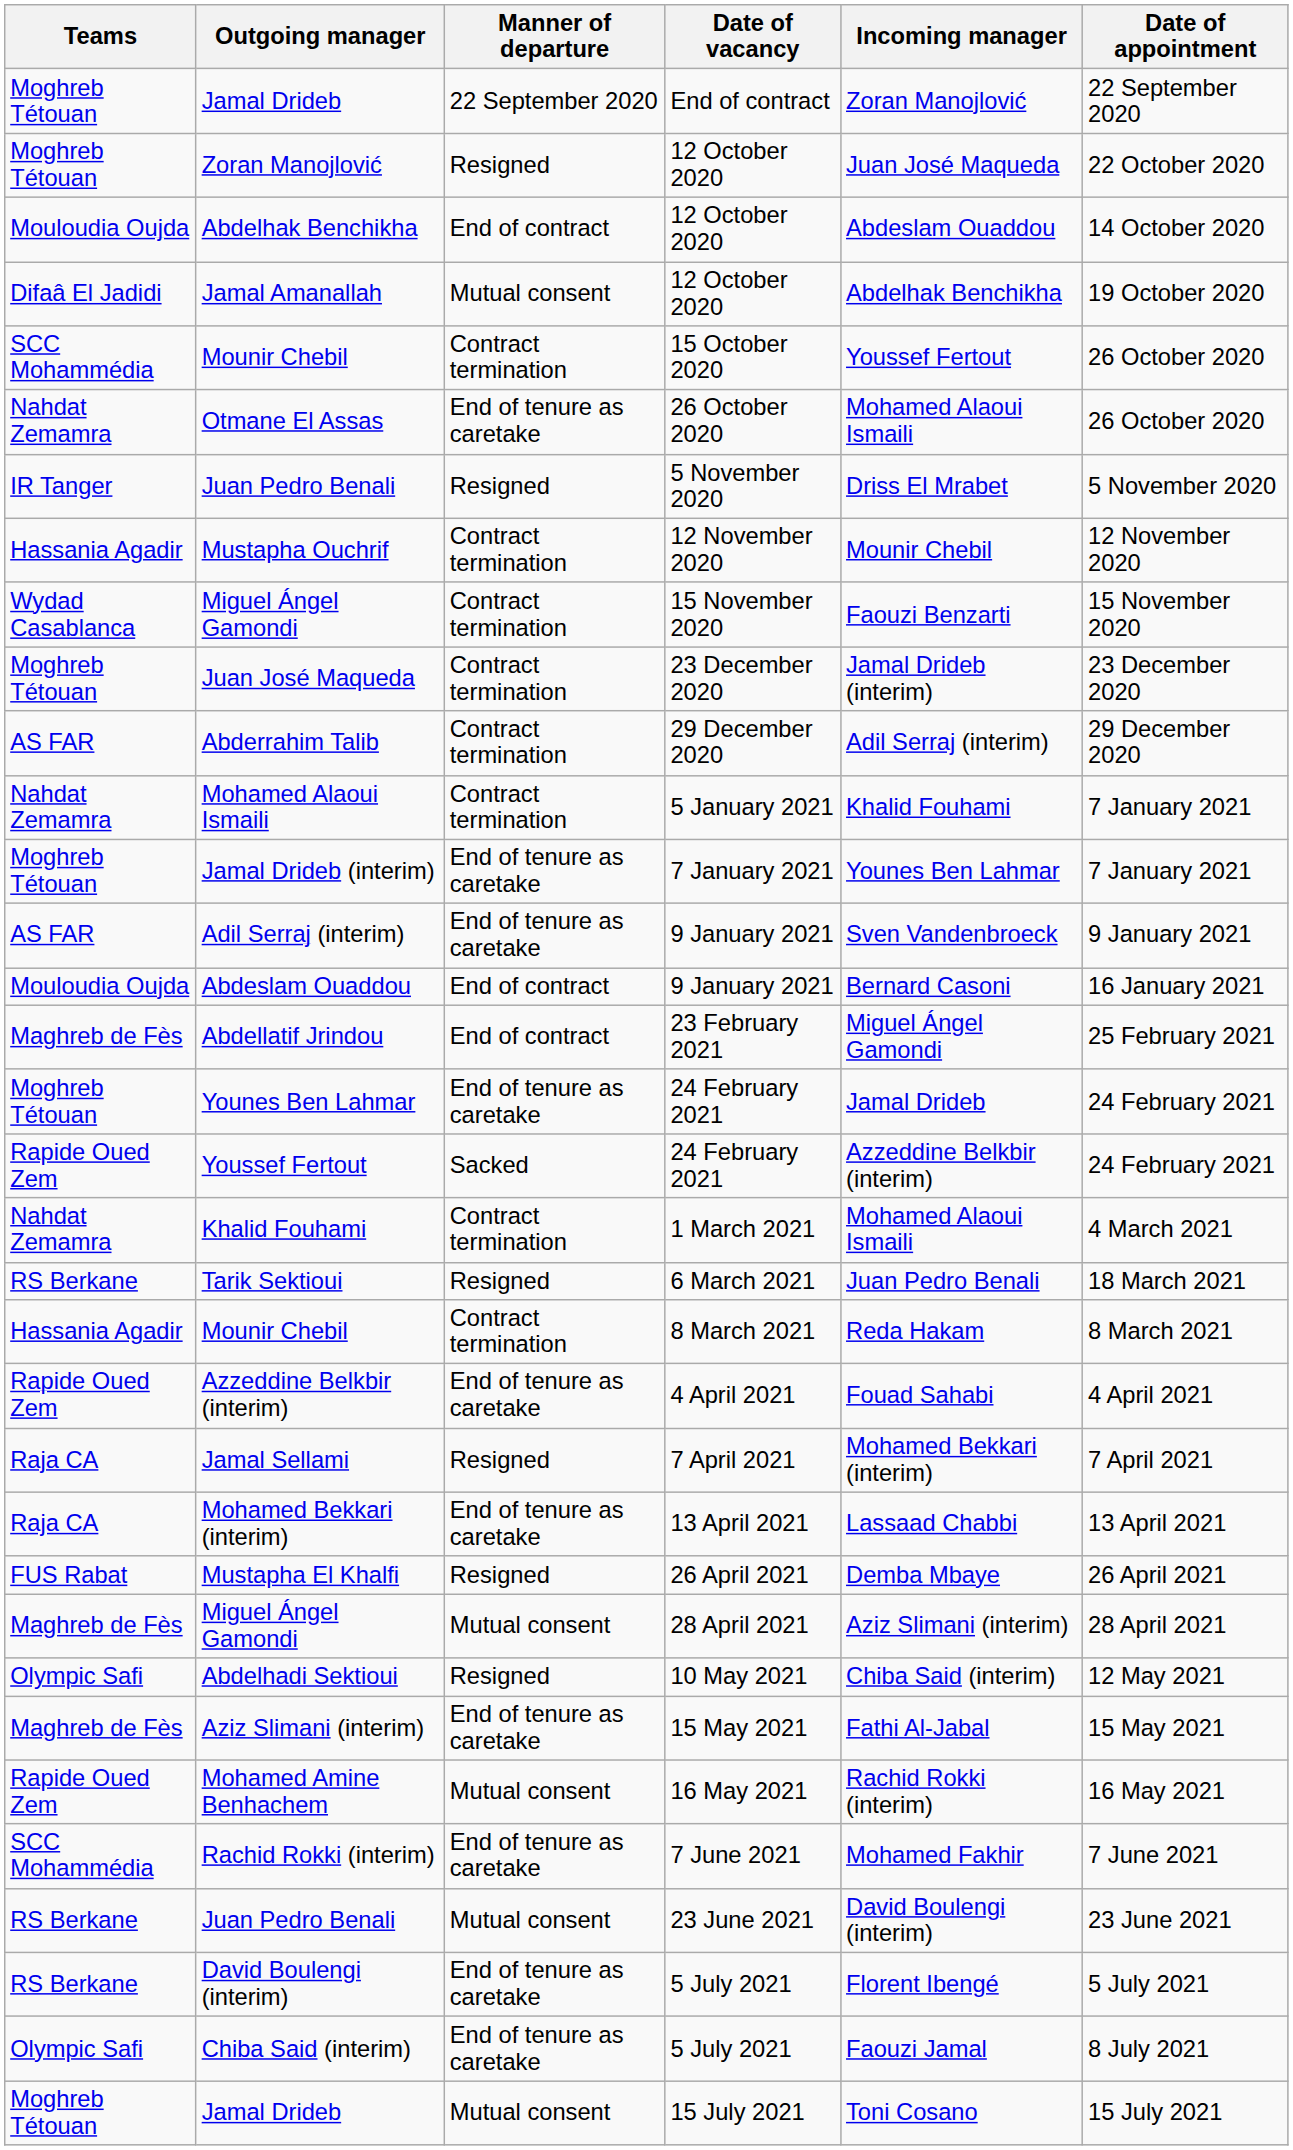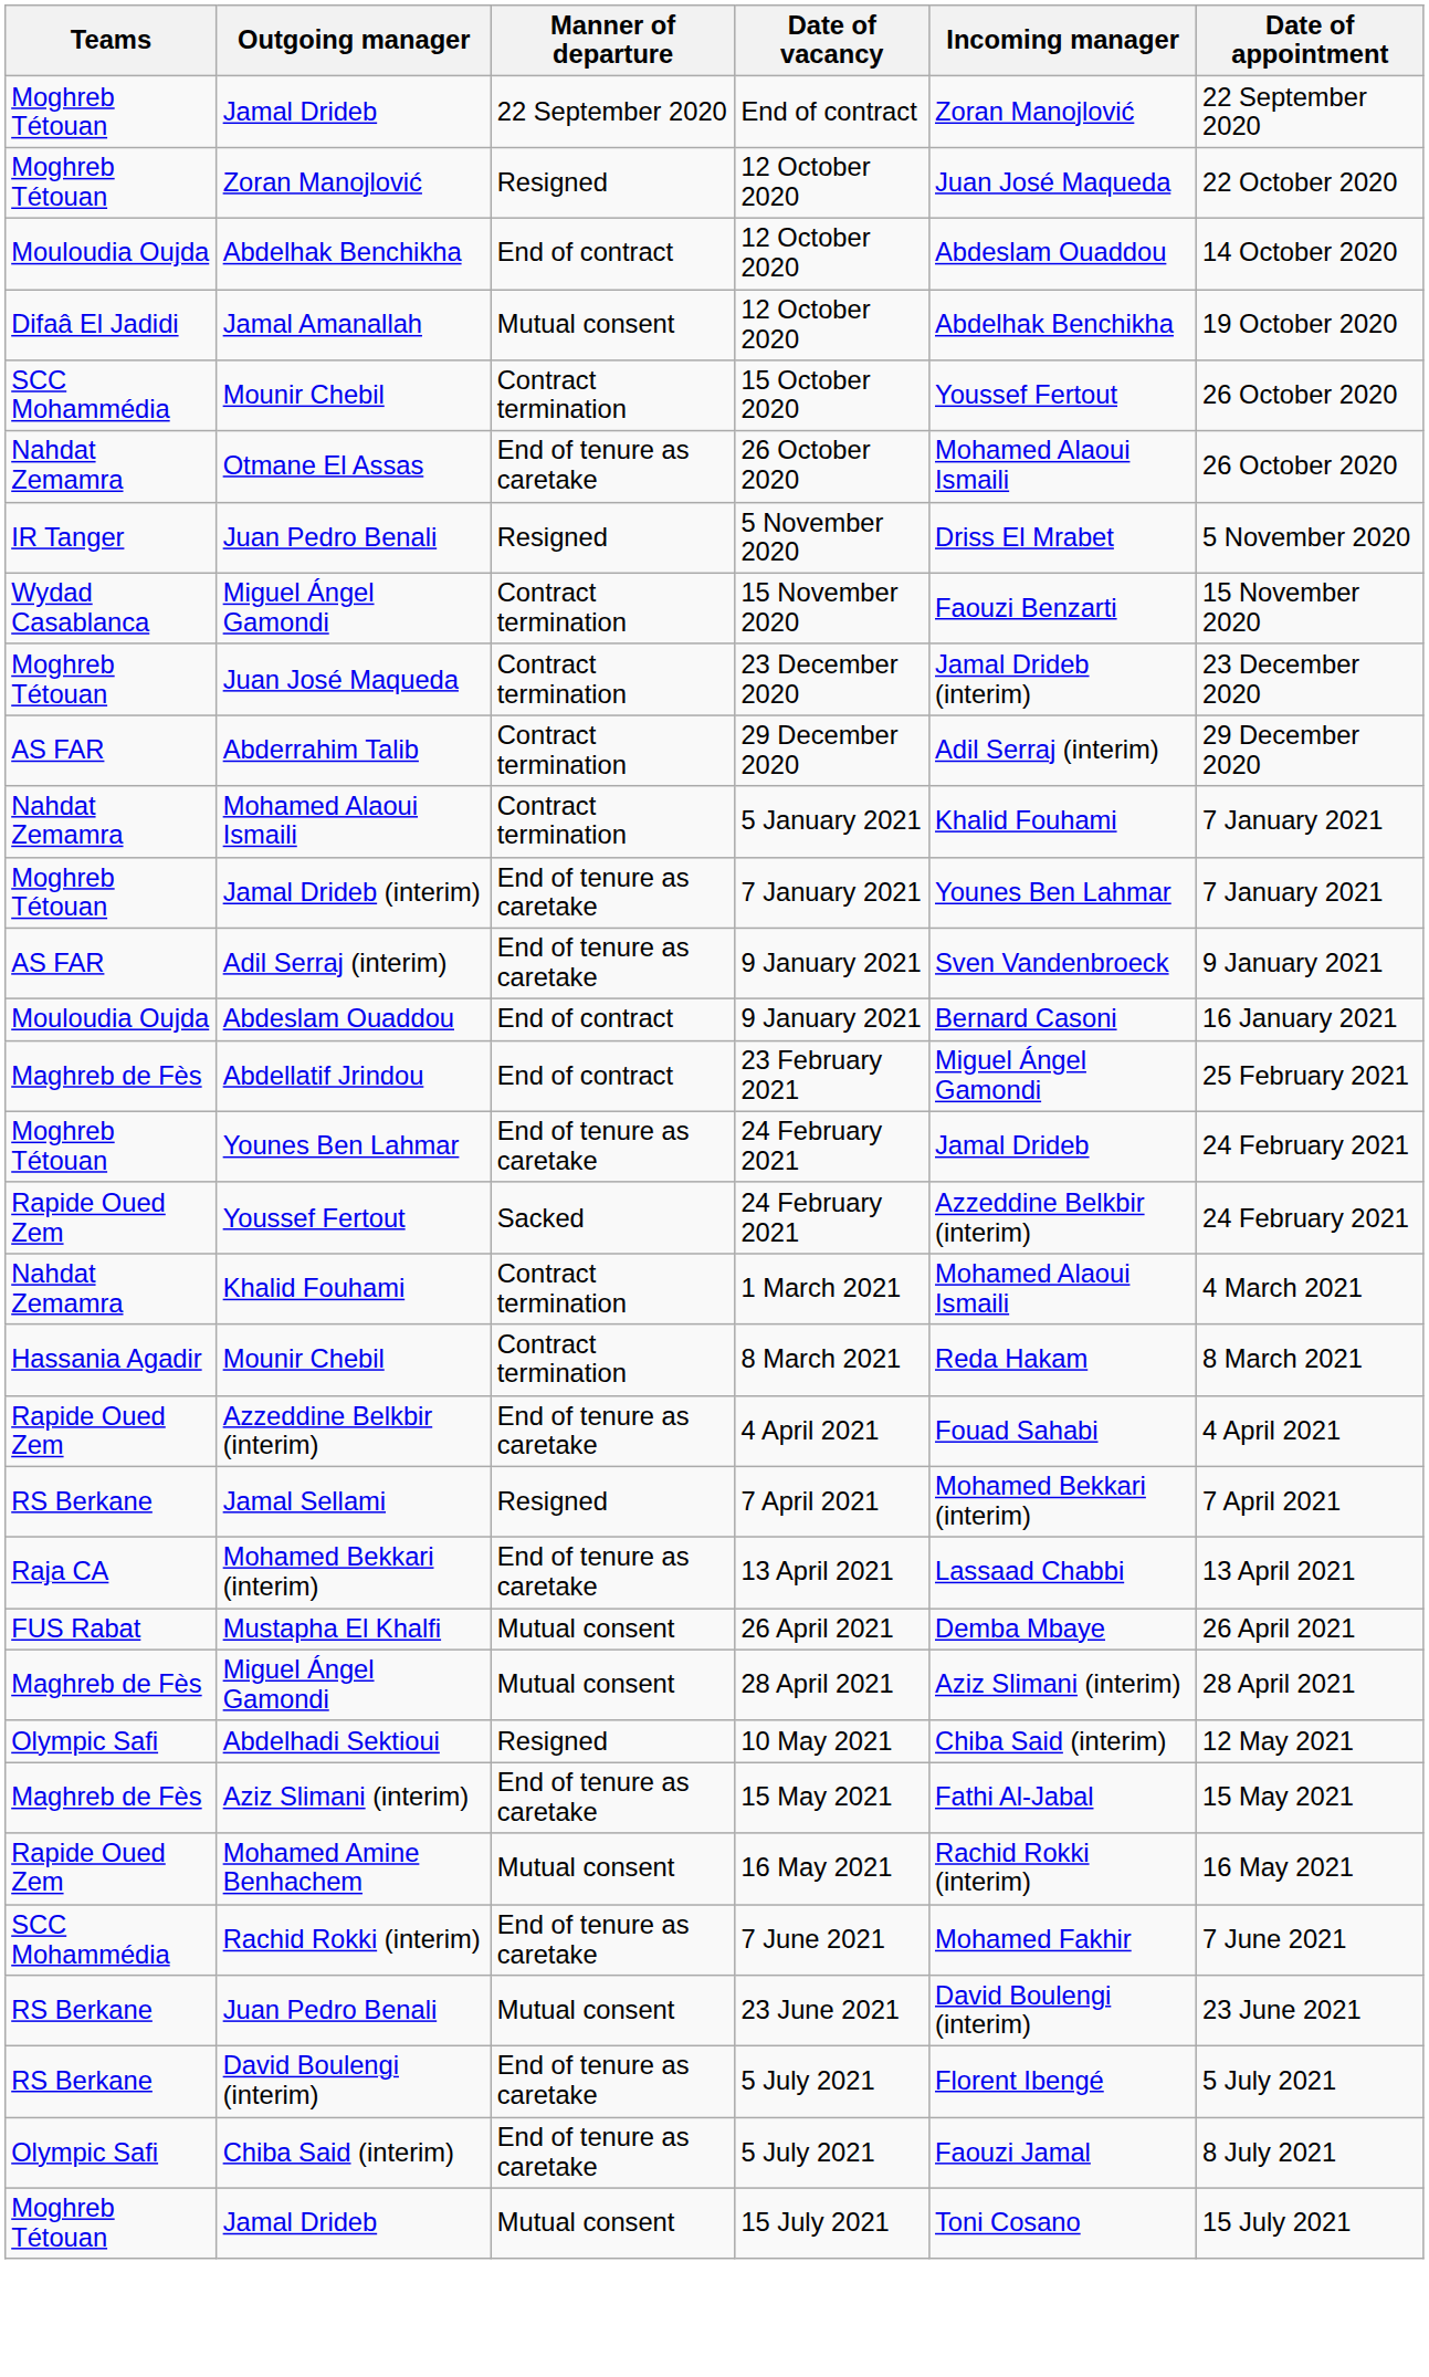- row: Hassania Agadir | Mustapha Ouchrif | Contract termination | 12 November 2020 | Mounir Chebil | 12 November 2020
- row: RS Berkane | Tarik Sektioui | Resigned | 6 March 2021 | Juan Pedro Benali | 18 March 2021
Jamal Sellami | Teams: Raja CA -> RS Berkane
Mustapha El Khalfi | Manner of departure: Resigned -> Mutual consent
